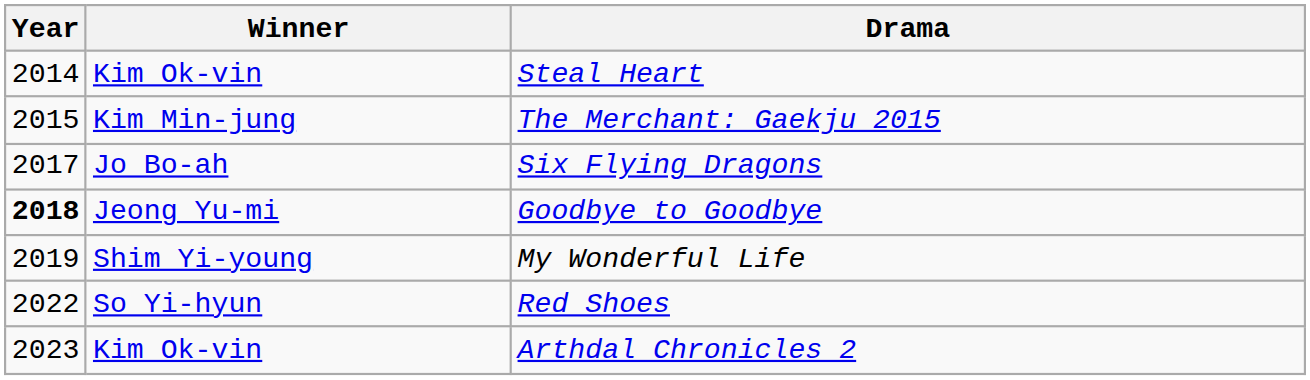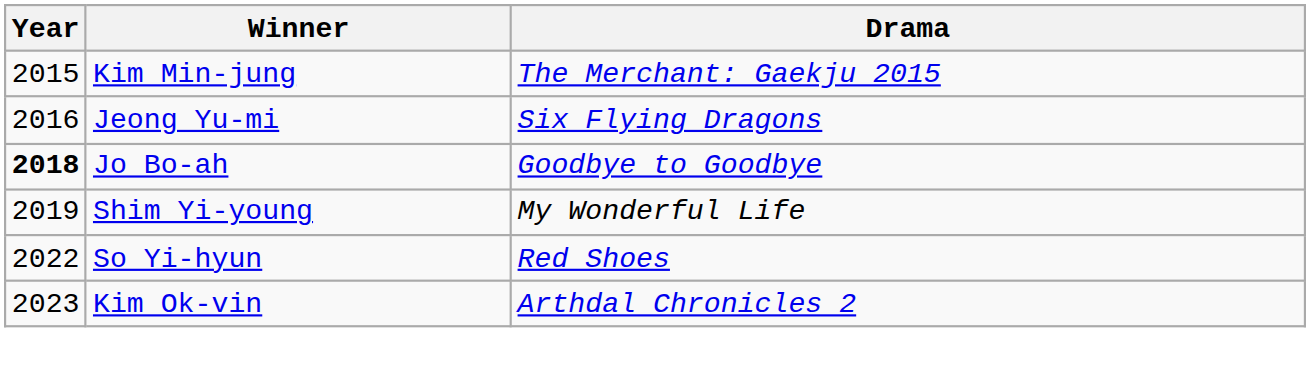- row: 2014 | Kim Ok-vin | Steal Heart
Six Flying Dragons | Year: 2017 -> 2016
Six Flying Dragons | Winner: Jo Bo-ah -> Jeong Yu-mi
Goodbye to Goodbye | Winner: Jeong Yu-mi -> Jo Bo-ah
